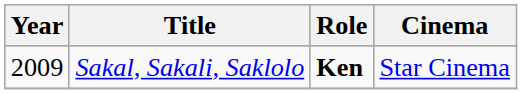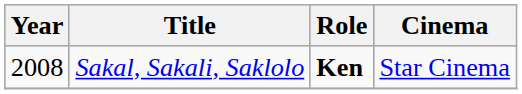Sakal, Sakali, Saklolo | Year: 2009 -> 2008
